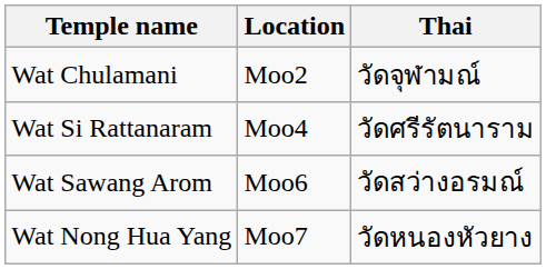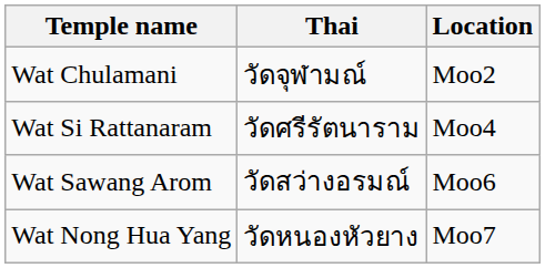columns swapped: Thai <-> Location
